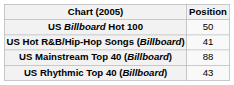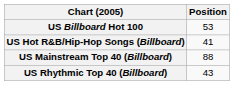US Billboard Hot 100 | Position: 50 -> 53
